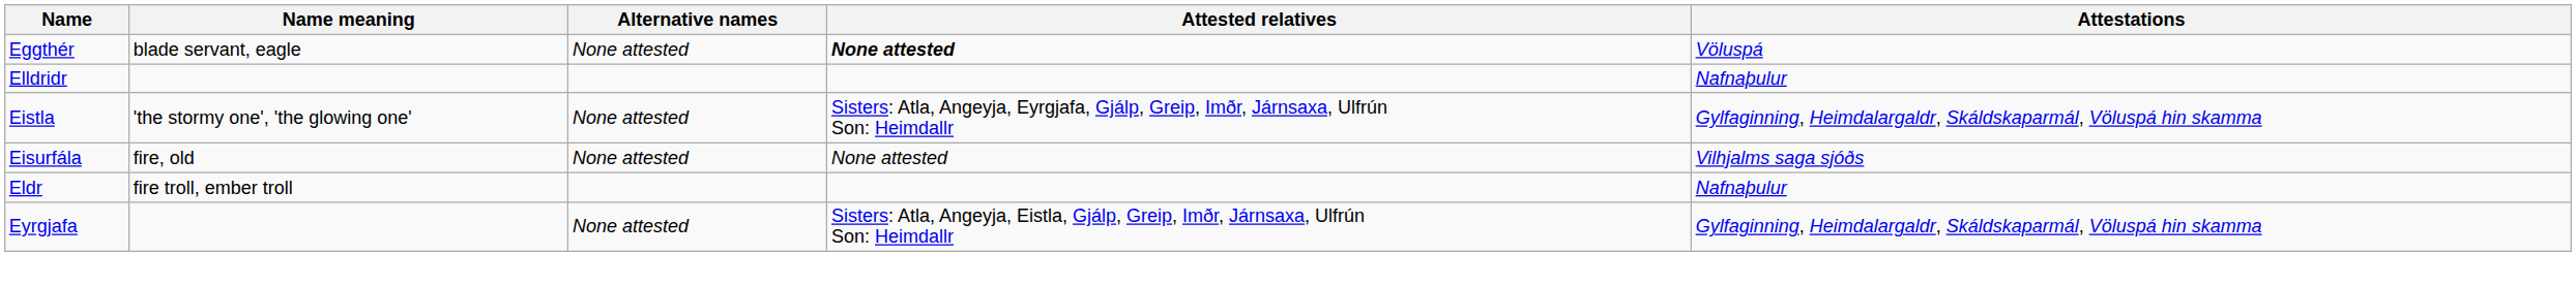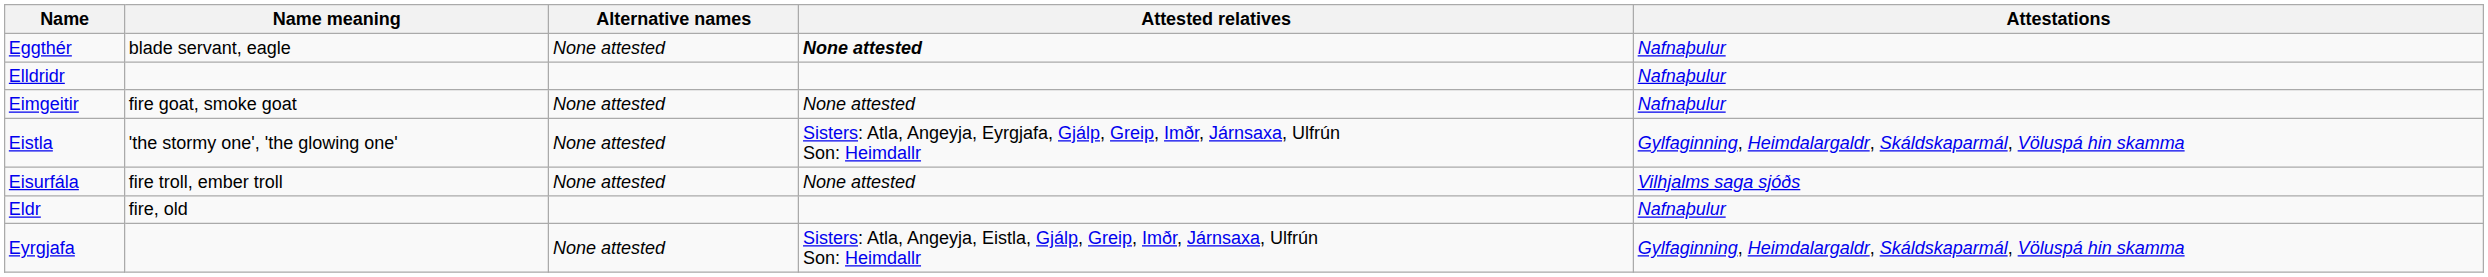Eggthér | Attestations: Völuspá -> Nafnaþulur
+ row: Eimgeitir | fire goat, smoke goat | None attested | None attested | Nafnaþulur
Eisurfála | Name meaning: fire, old -> fire troll, ember troll
Eldr | Name meaning: fire troll, ember troll -> fire, old
